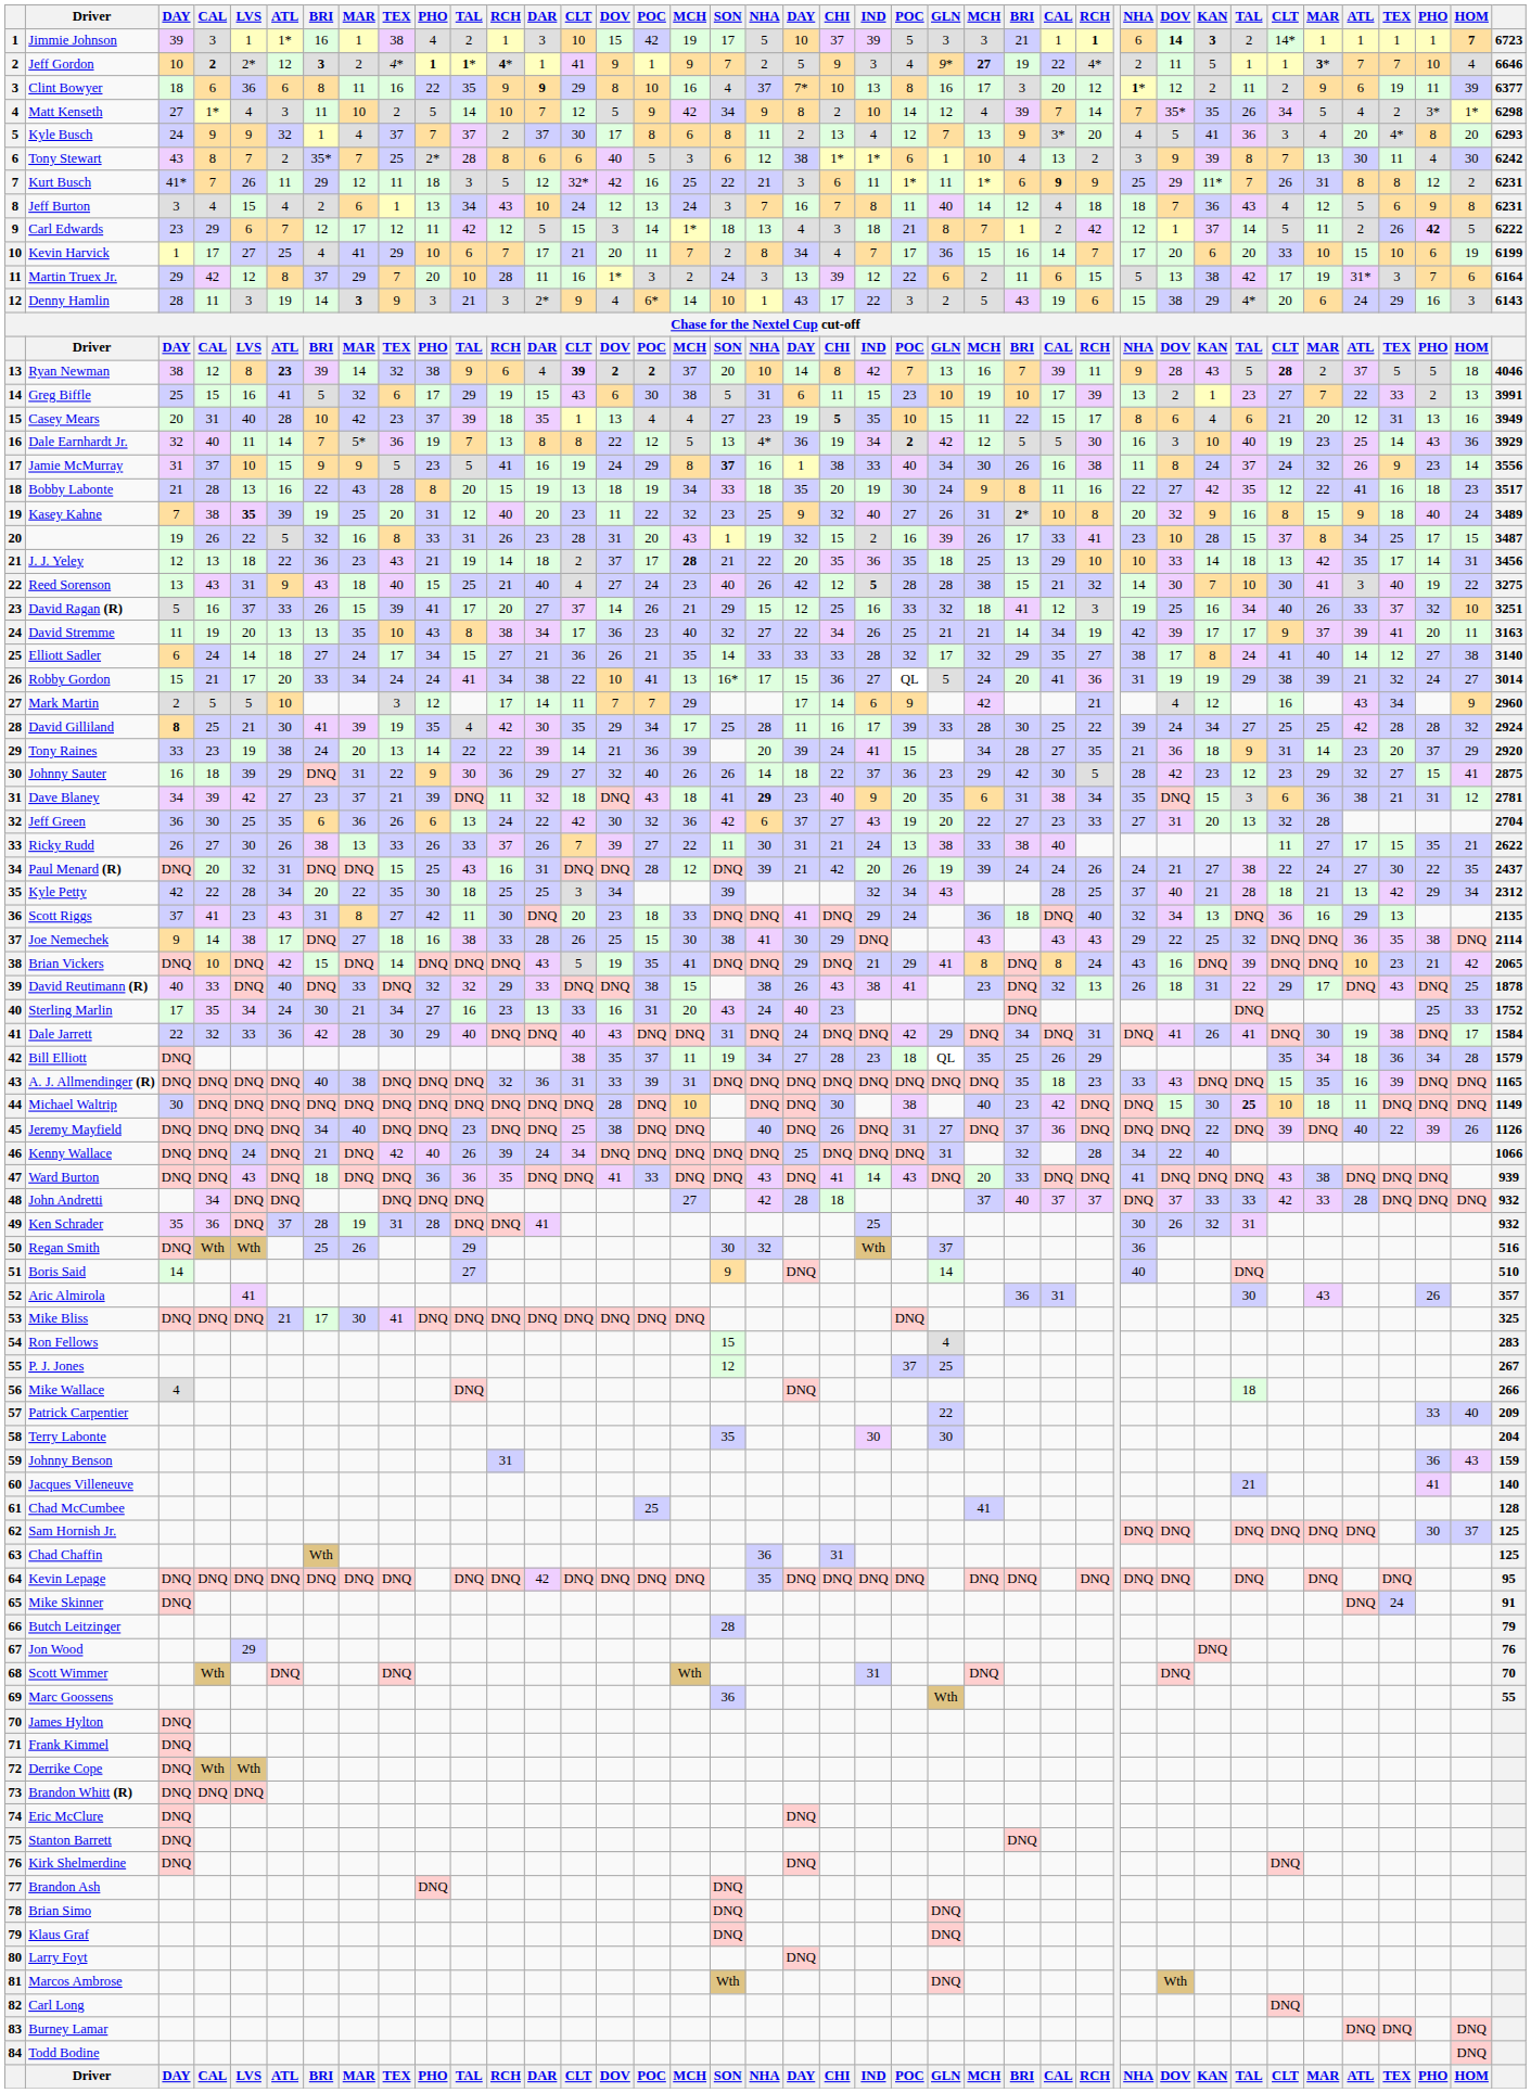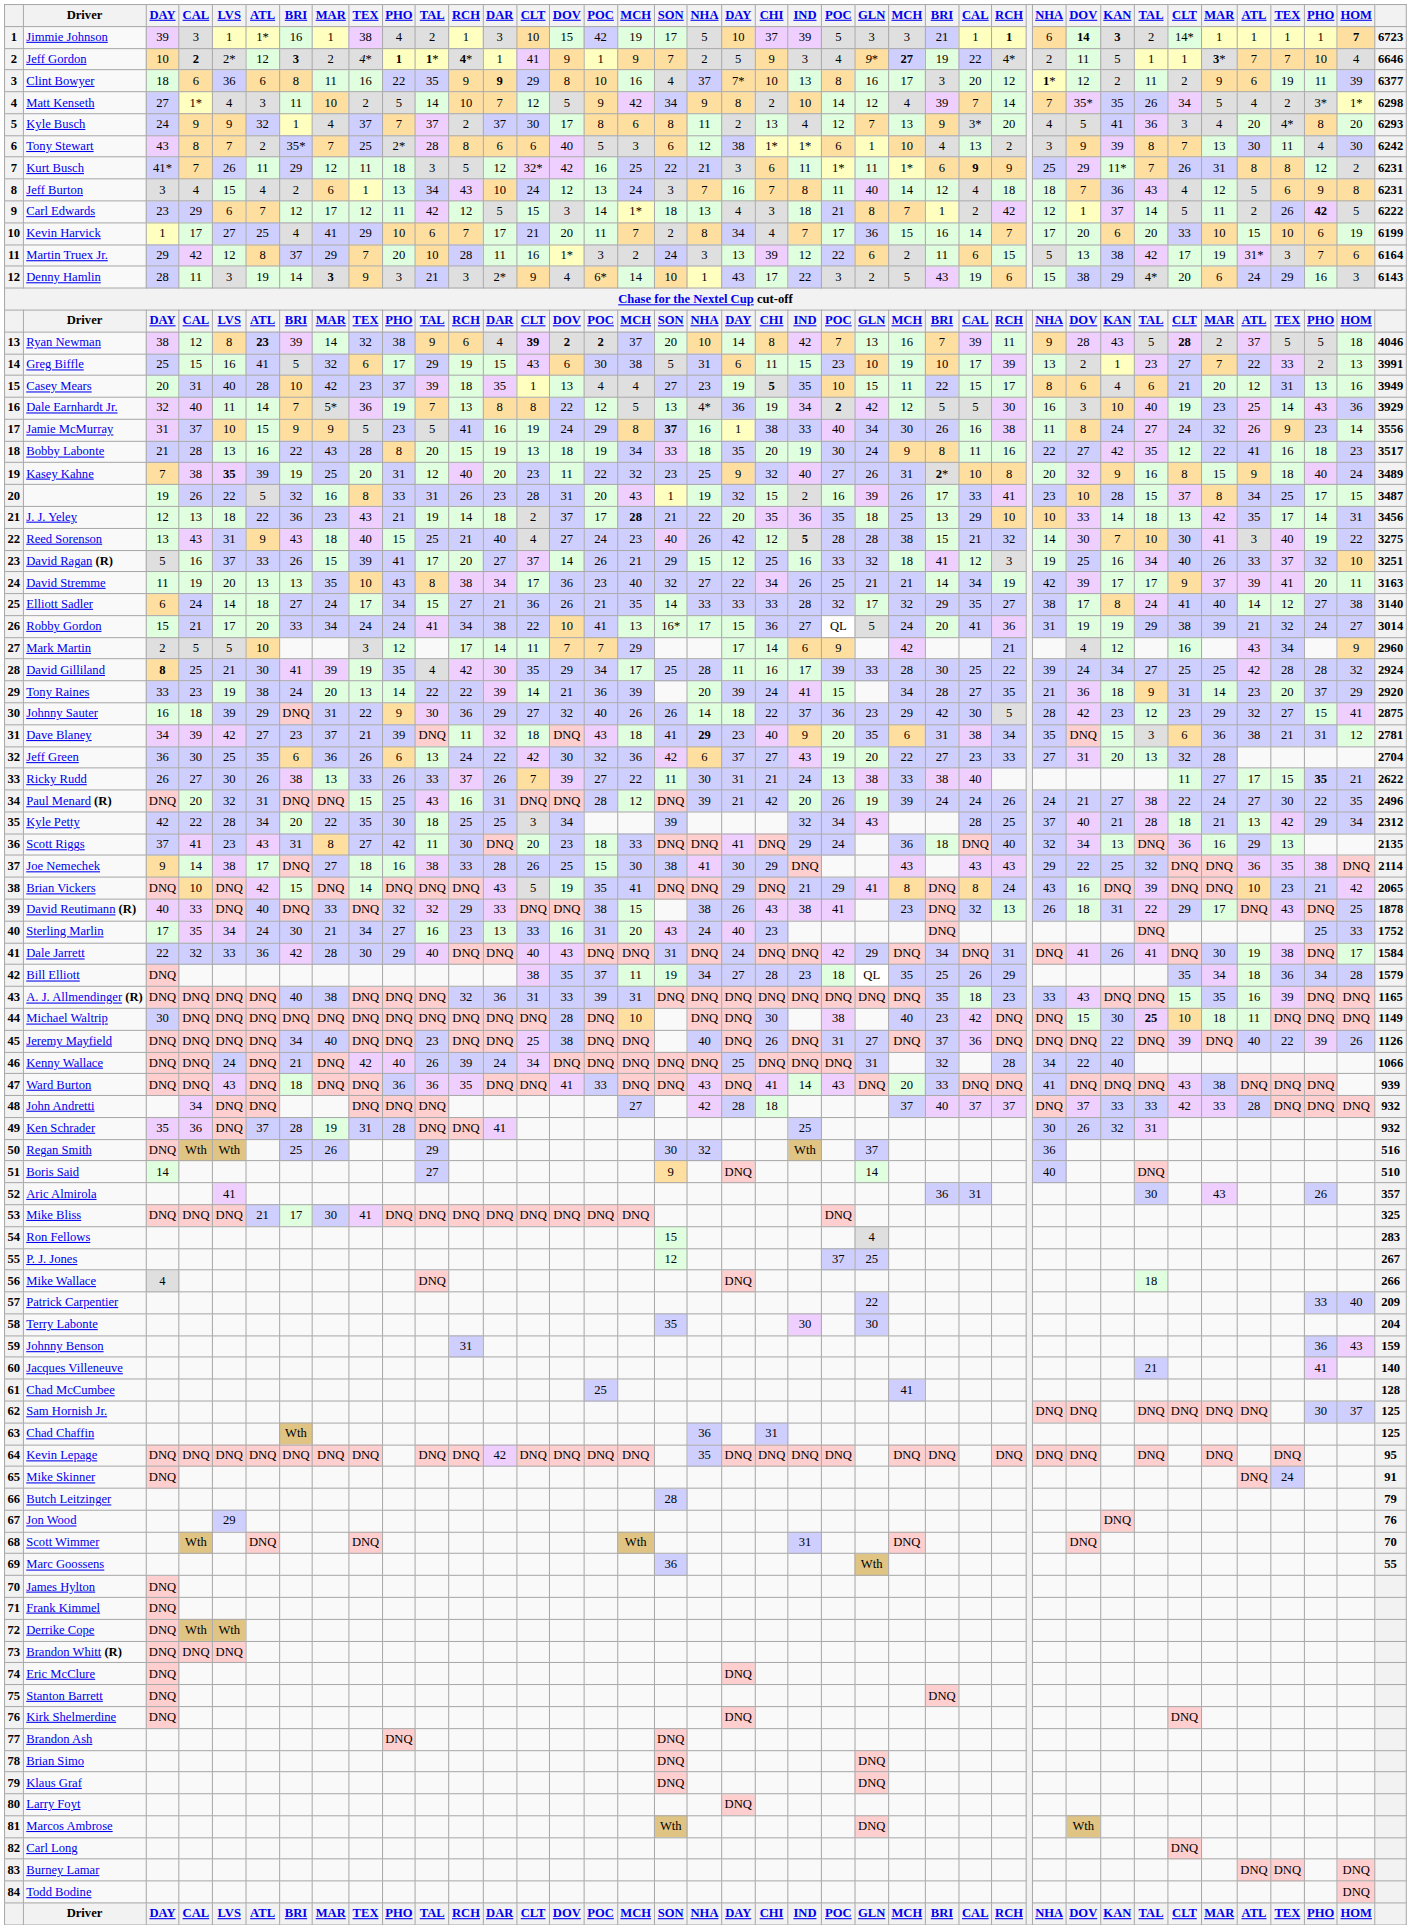Jamie McMurray | column 33: 37 -> 27
Ricky Rudd | column 38: normal -> bold
Paul Menard (R) | column 40: 2437 -> 2496
